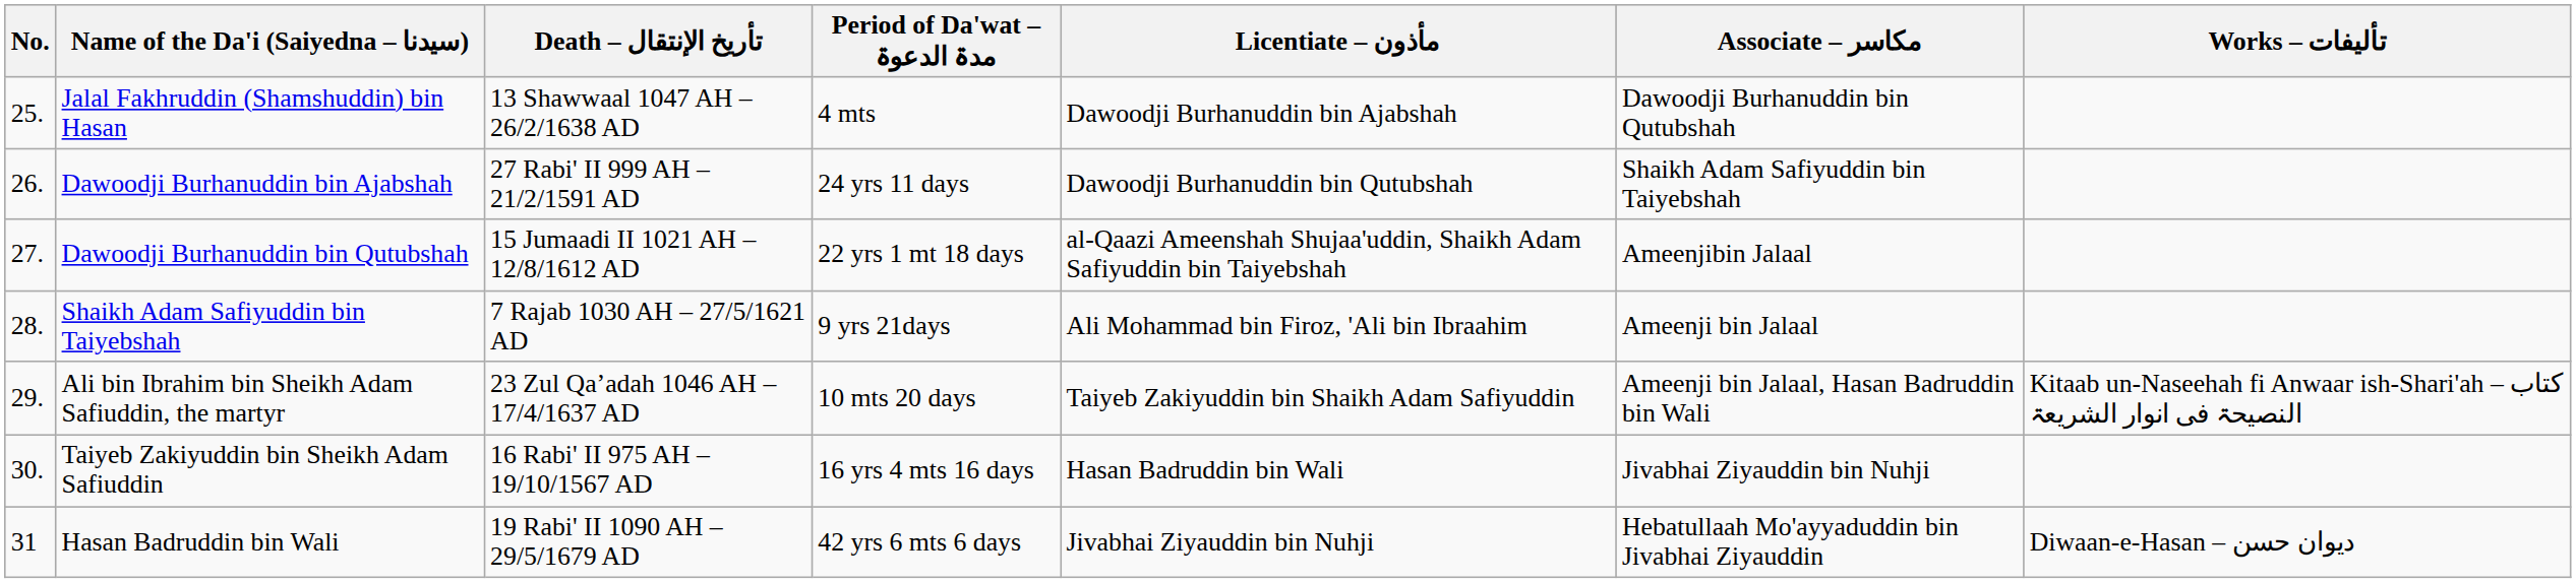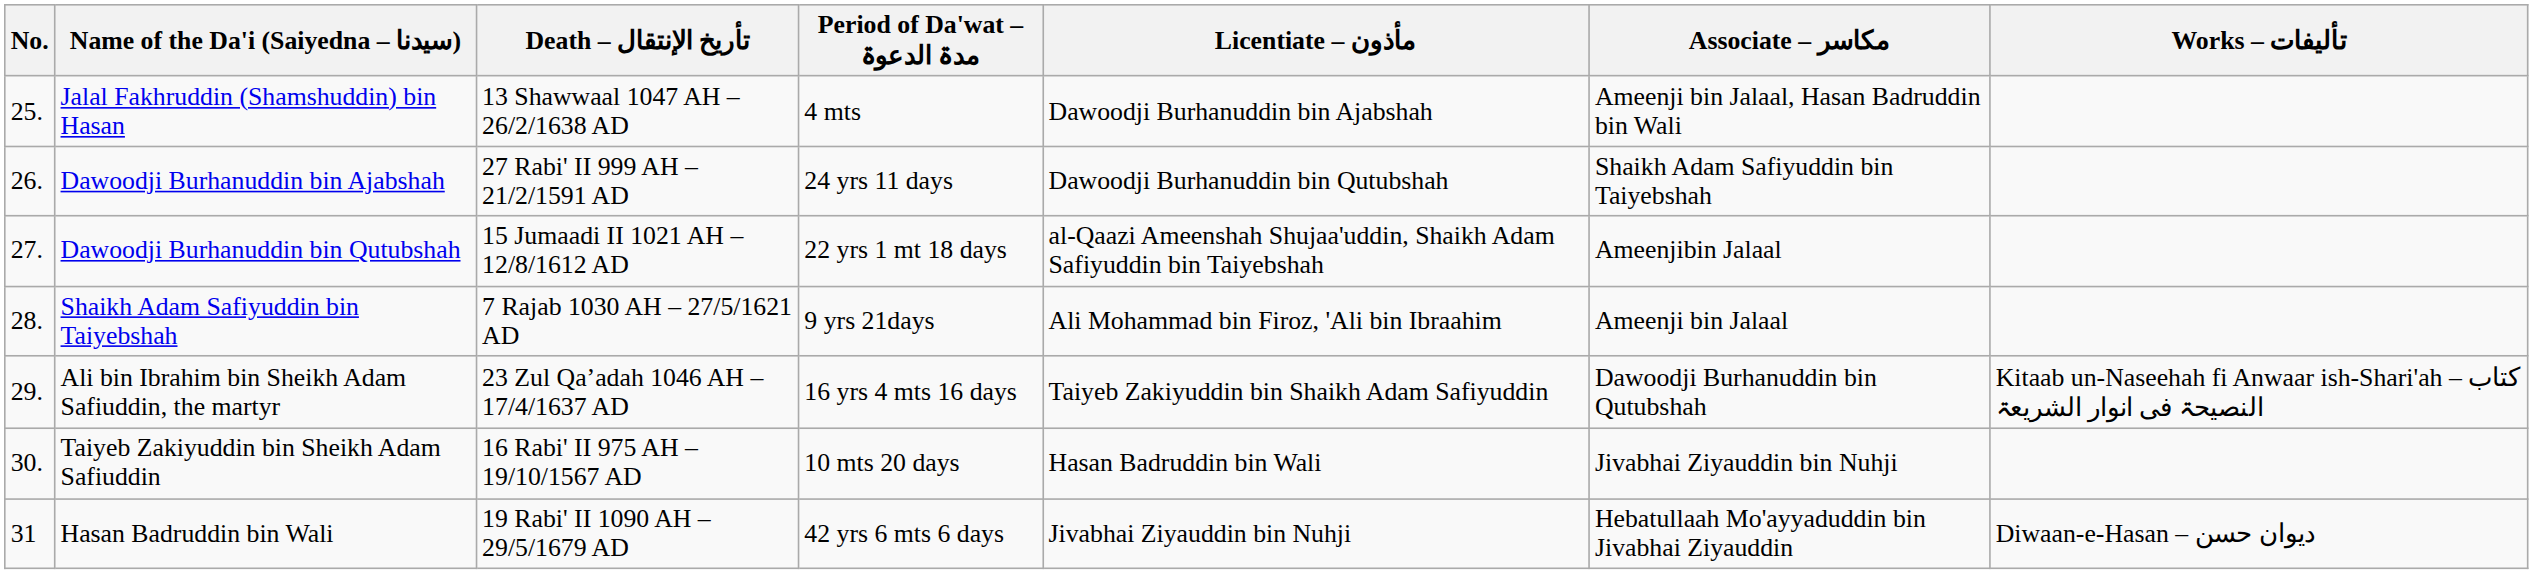Jalal Fakhruddin (Shamshuddin) bin Hasan | Associate – مکاسر: Dawoodji Burhanuddin bin Qutubshah -> Ameenji bin Jalaal, Hasan Badruddin bin Wali
Ali bin Ibrahim bin Sheikh Adam Safiuddin, the martyr | Period of Da'wat – مدۃ الدعوۃ: 10 mts 20 days -> 16 yrs 4 mts 16 days
Ali bin Ibrahim bin Sheikh Adam Safiuddin, the martyr | Associate – مکاسر: Ameenji bin Jalaal, Hasan Badruddin bin Wali -> Dawoodji Burhanuddin bin Qutubshah
Taiyeb Zakiyuddin bin Sheikh Adam Safiuddin | Period of Da'wat – مدۃ الدعوۃ: 16 yrs 4 mts 16 days -> 10 mts 20 days
